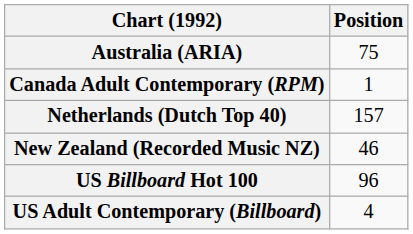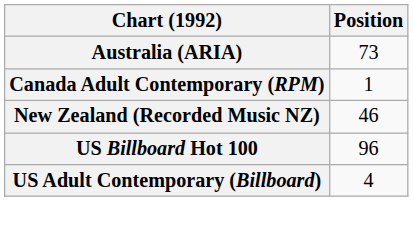Australia (ARIA) | Position: 75 -> 73
- row: Netherlands (Dutch Top 40) | 157
